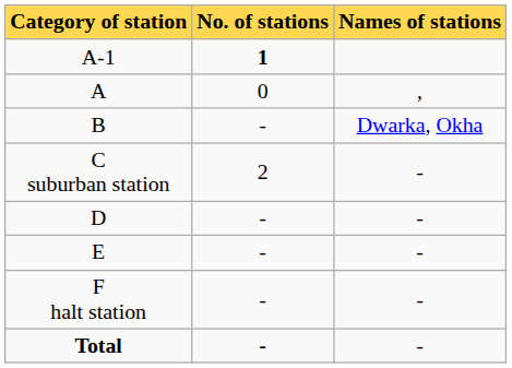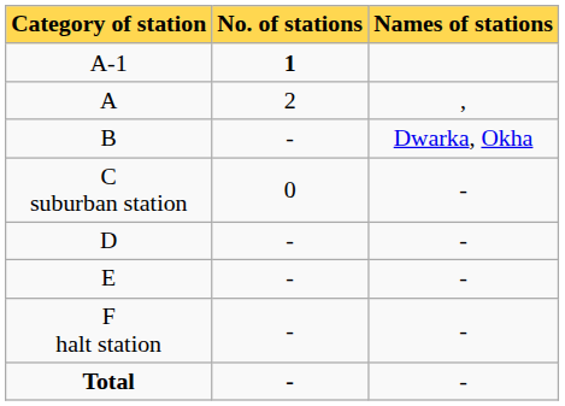A | No. of stations: 0 -> 2
C suburban station | No. of stations: 2 -> 0
